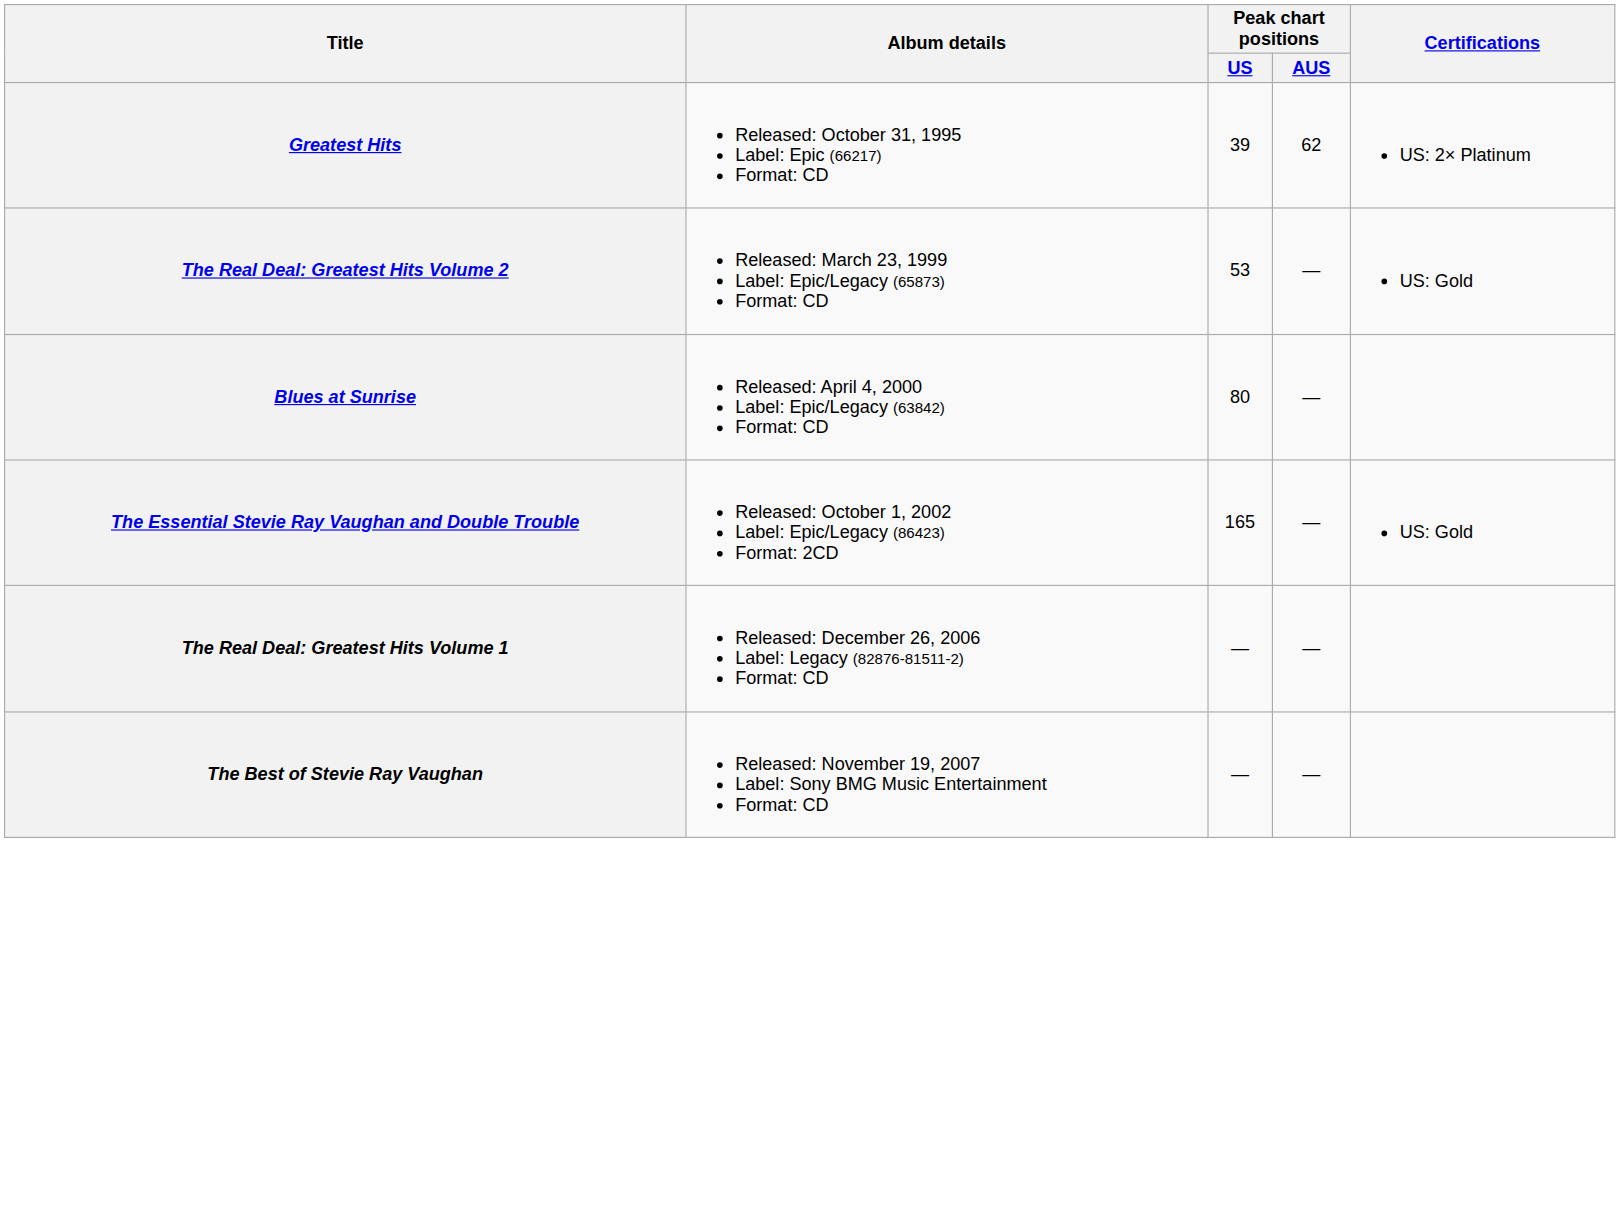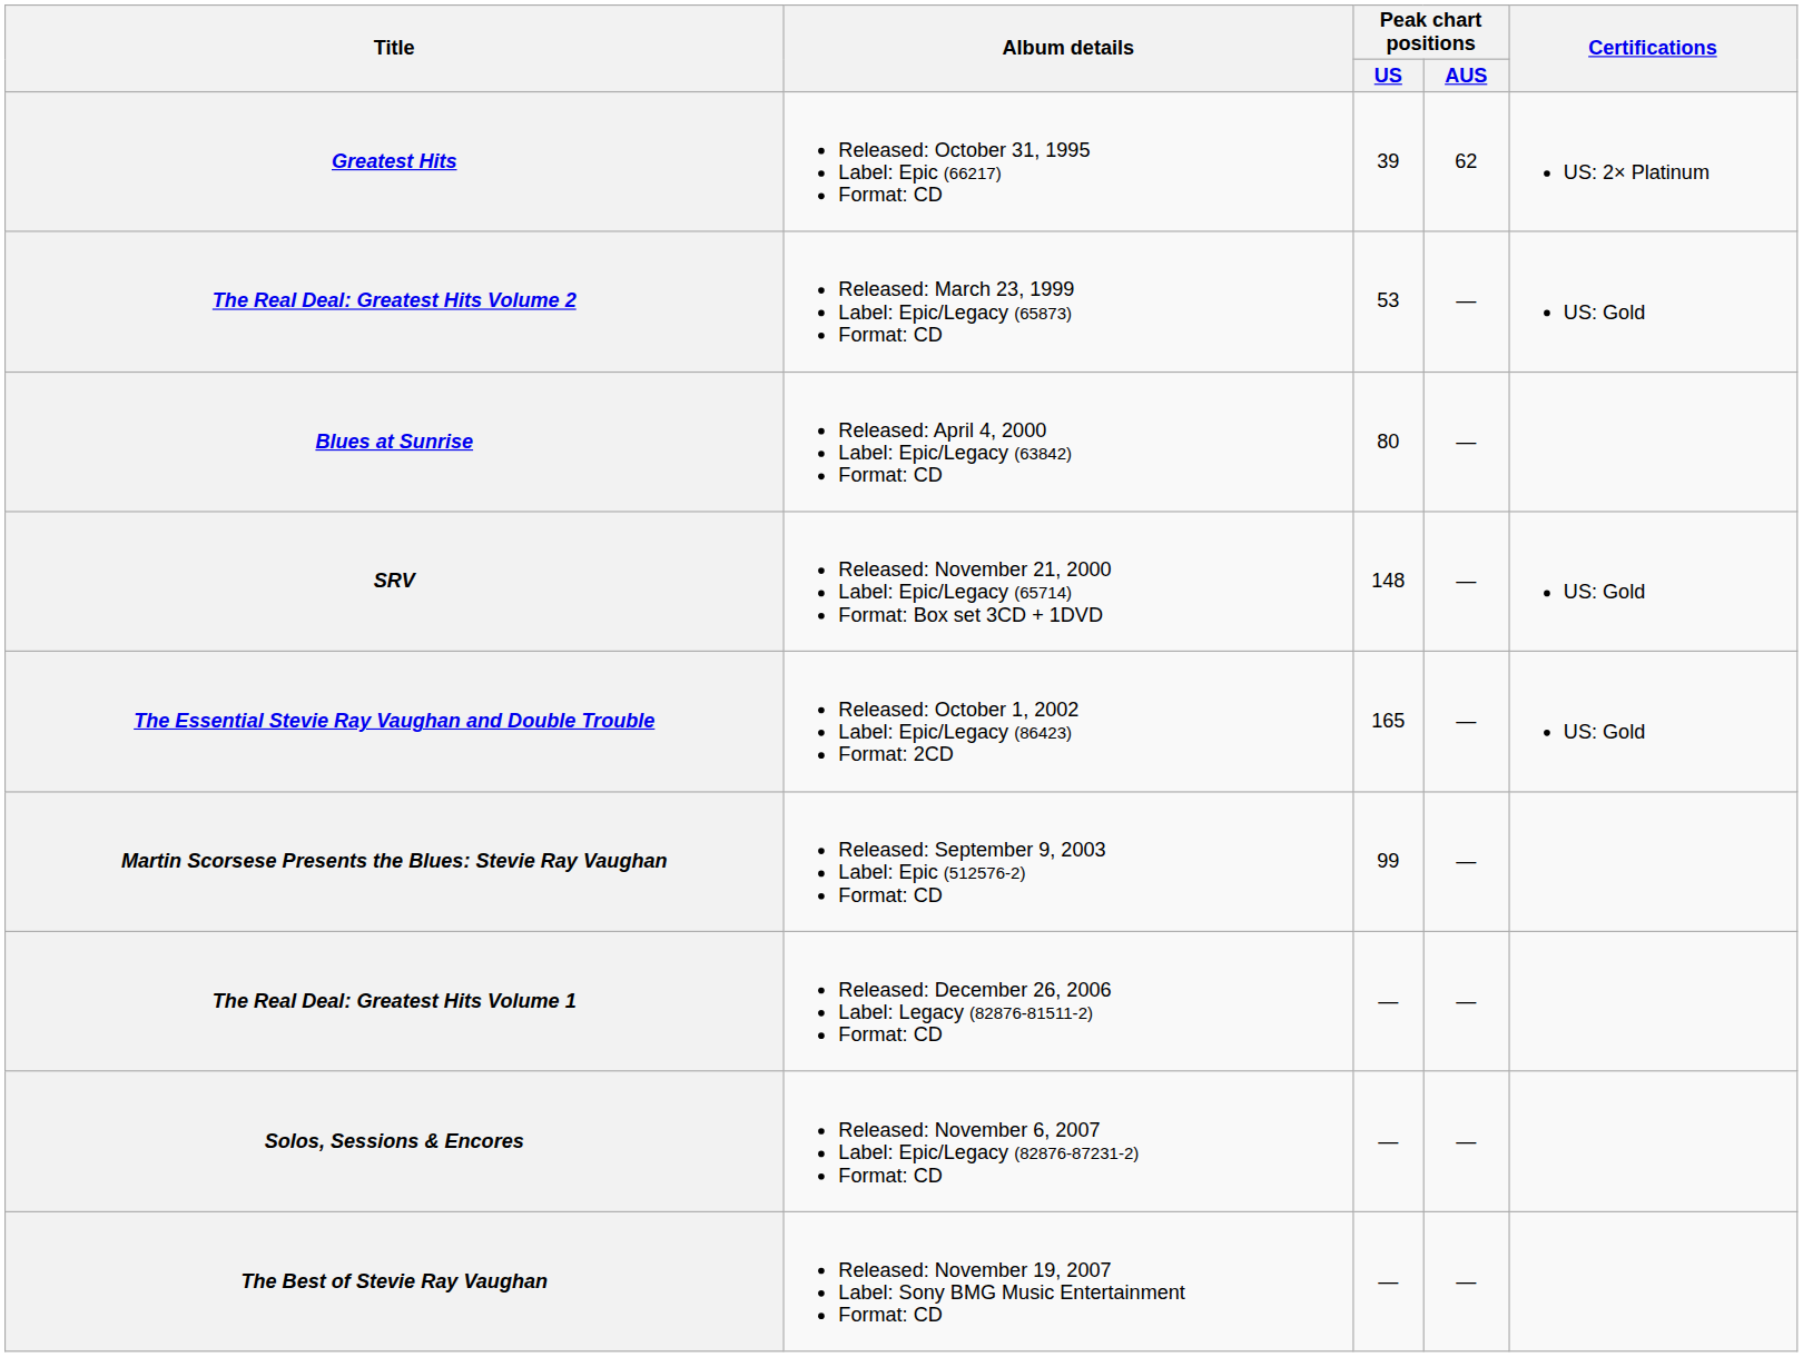+ row: SRV | Released: November 21, 2000 Label: Epic/Legacy (65714) Format: Box set 3CD + 1DVD | 148 | — | US: Gold
+ row: Martin Scorsese Presents the Blues: Stevie Ray Vaughan | Released: September 9, 2003 Label: Epic (512576-2) Format: CD | 99 | —
+ row: Solos, Sessions & Encores | Released: November 6, 2007 Label: Epic/Legacy (82876-87231-2) Format: CD | — | —
